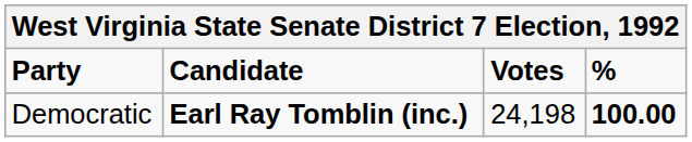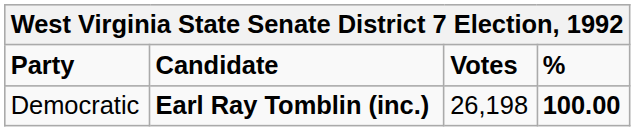Democratic | Votes: 24,198 -> 26,198
